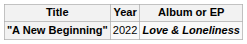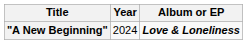"A New Beginning" | Year: 2022 -> 2024
